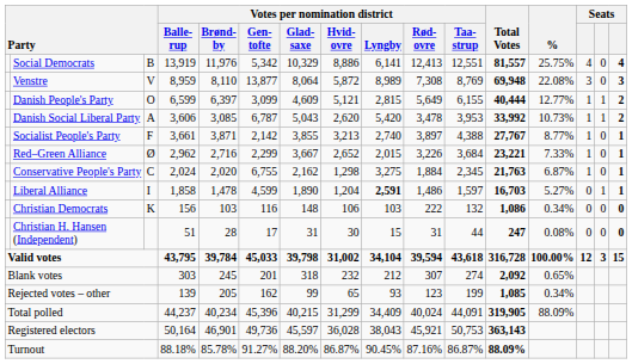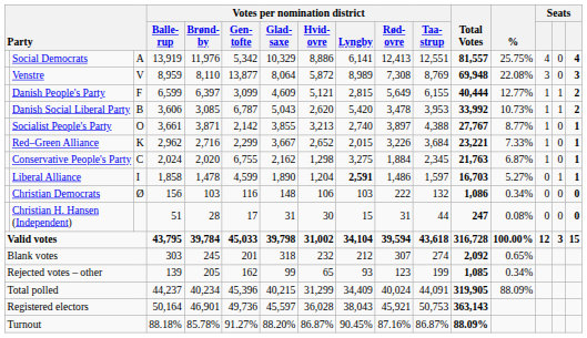Social Democrats | column 3: B -> A
Danish People's Party | column 3: O -> F
Danish Social Liberal Party | column 3: A -> B
Socialist People's Party | column 3: F -> O
Red–Green Alliance | column 3: Ø -> K
Christian Democrats | column 3: K -> Ø
